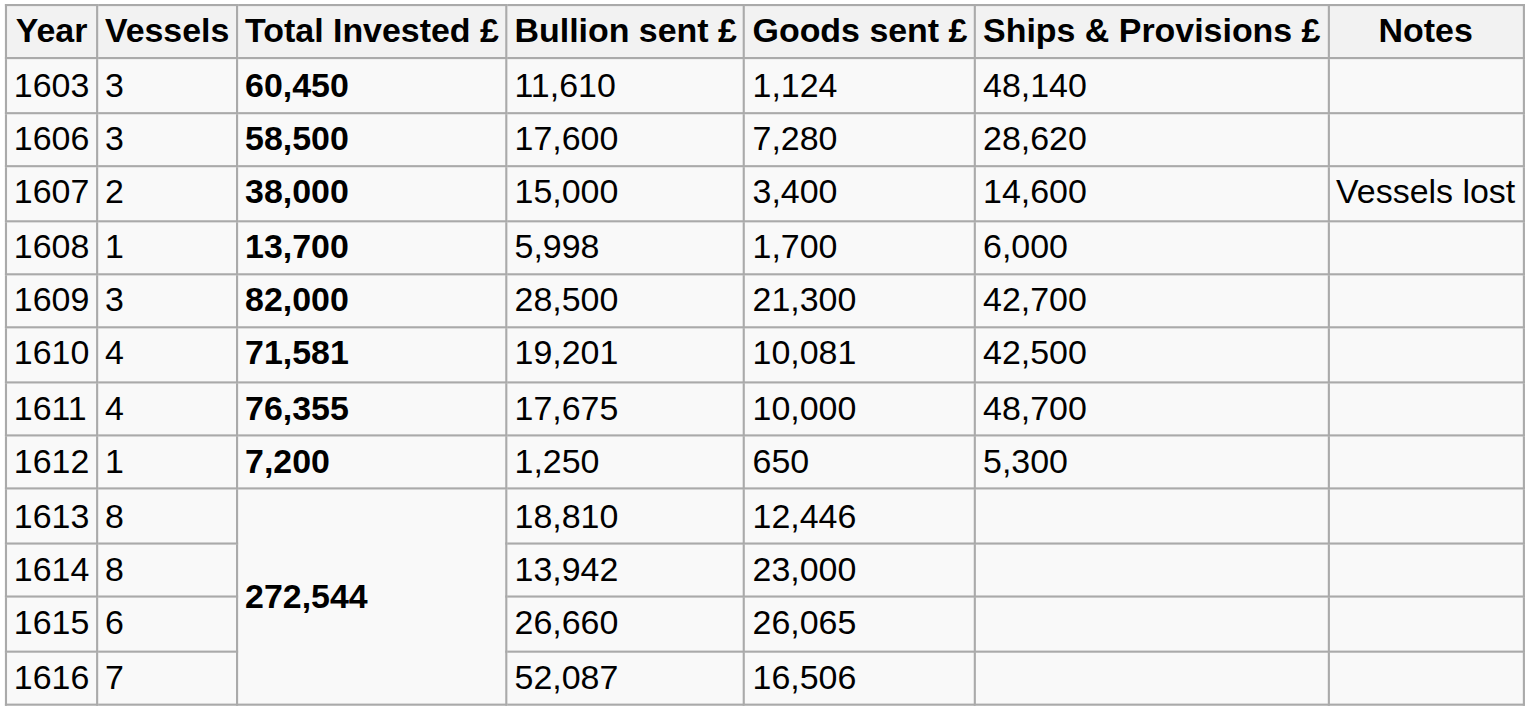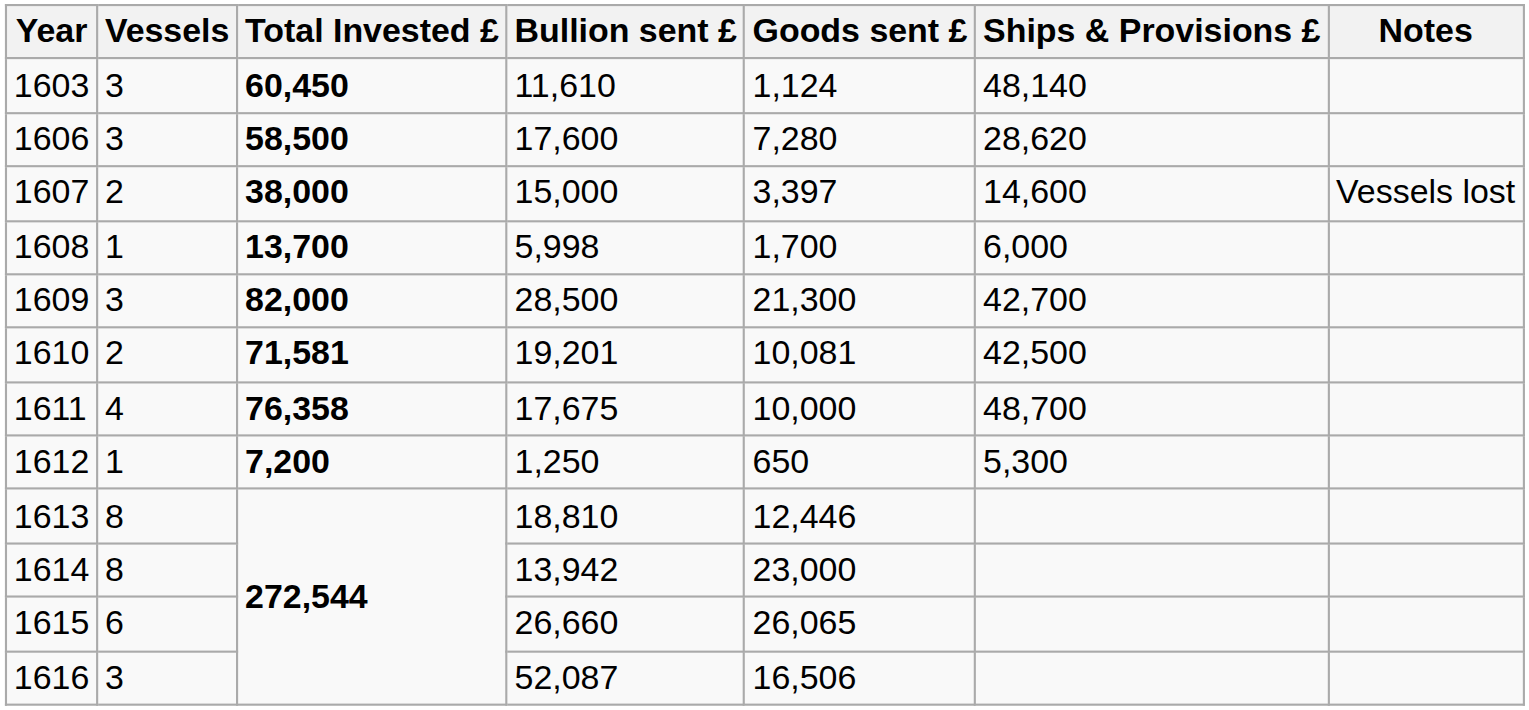1607 | Goods sent £: 3,400 -> 3,397
1610 | Vessels: 4 -> 2
1611 | Total Invested £: 76,355 -> 76,358
1616 | Vessels: 7 -> 3
